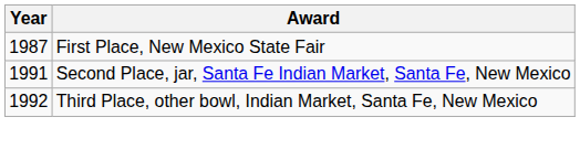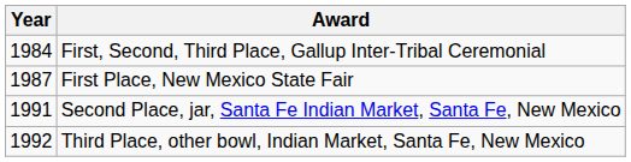+ row: 1984 | First, Second, Third Place, Gallup Inter-Tribal Ceremonial
